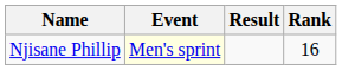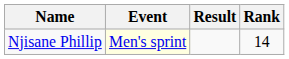Njisane Phillip | Rank: 16 -> 14
